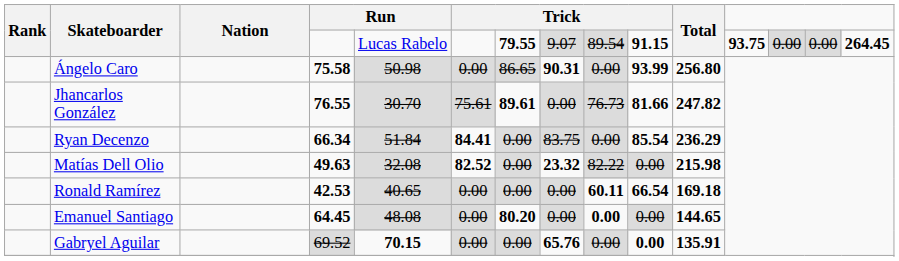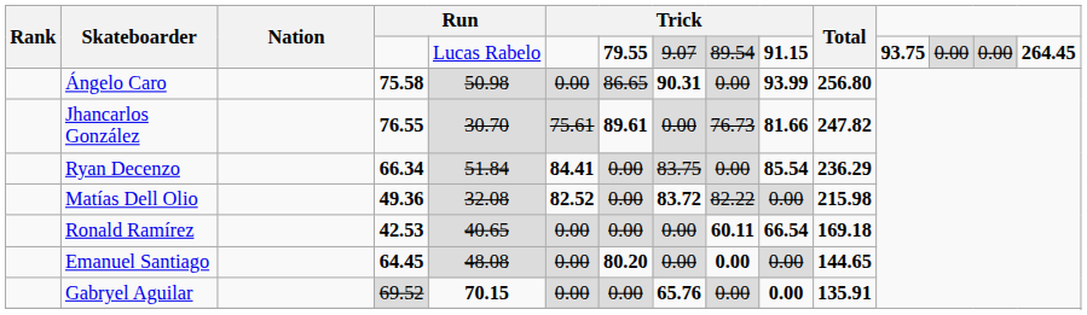Matías Dell Olio | column 4: 49.63 -> 49.36
Matías Dell Olio | column 8: 23.32 -> 83.72
